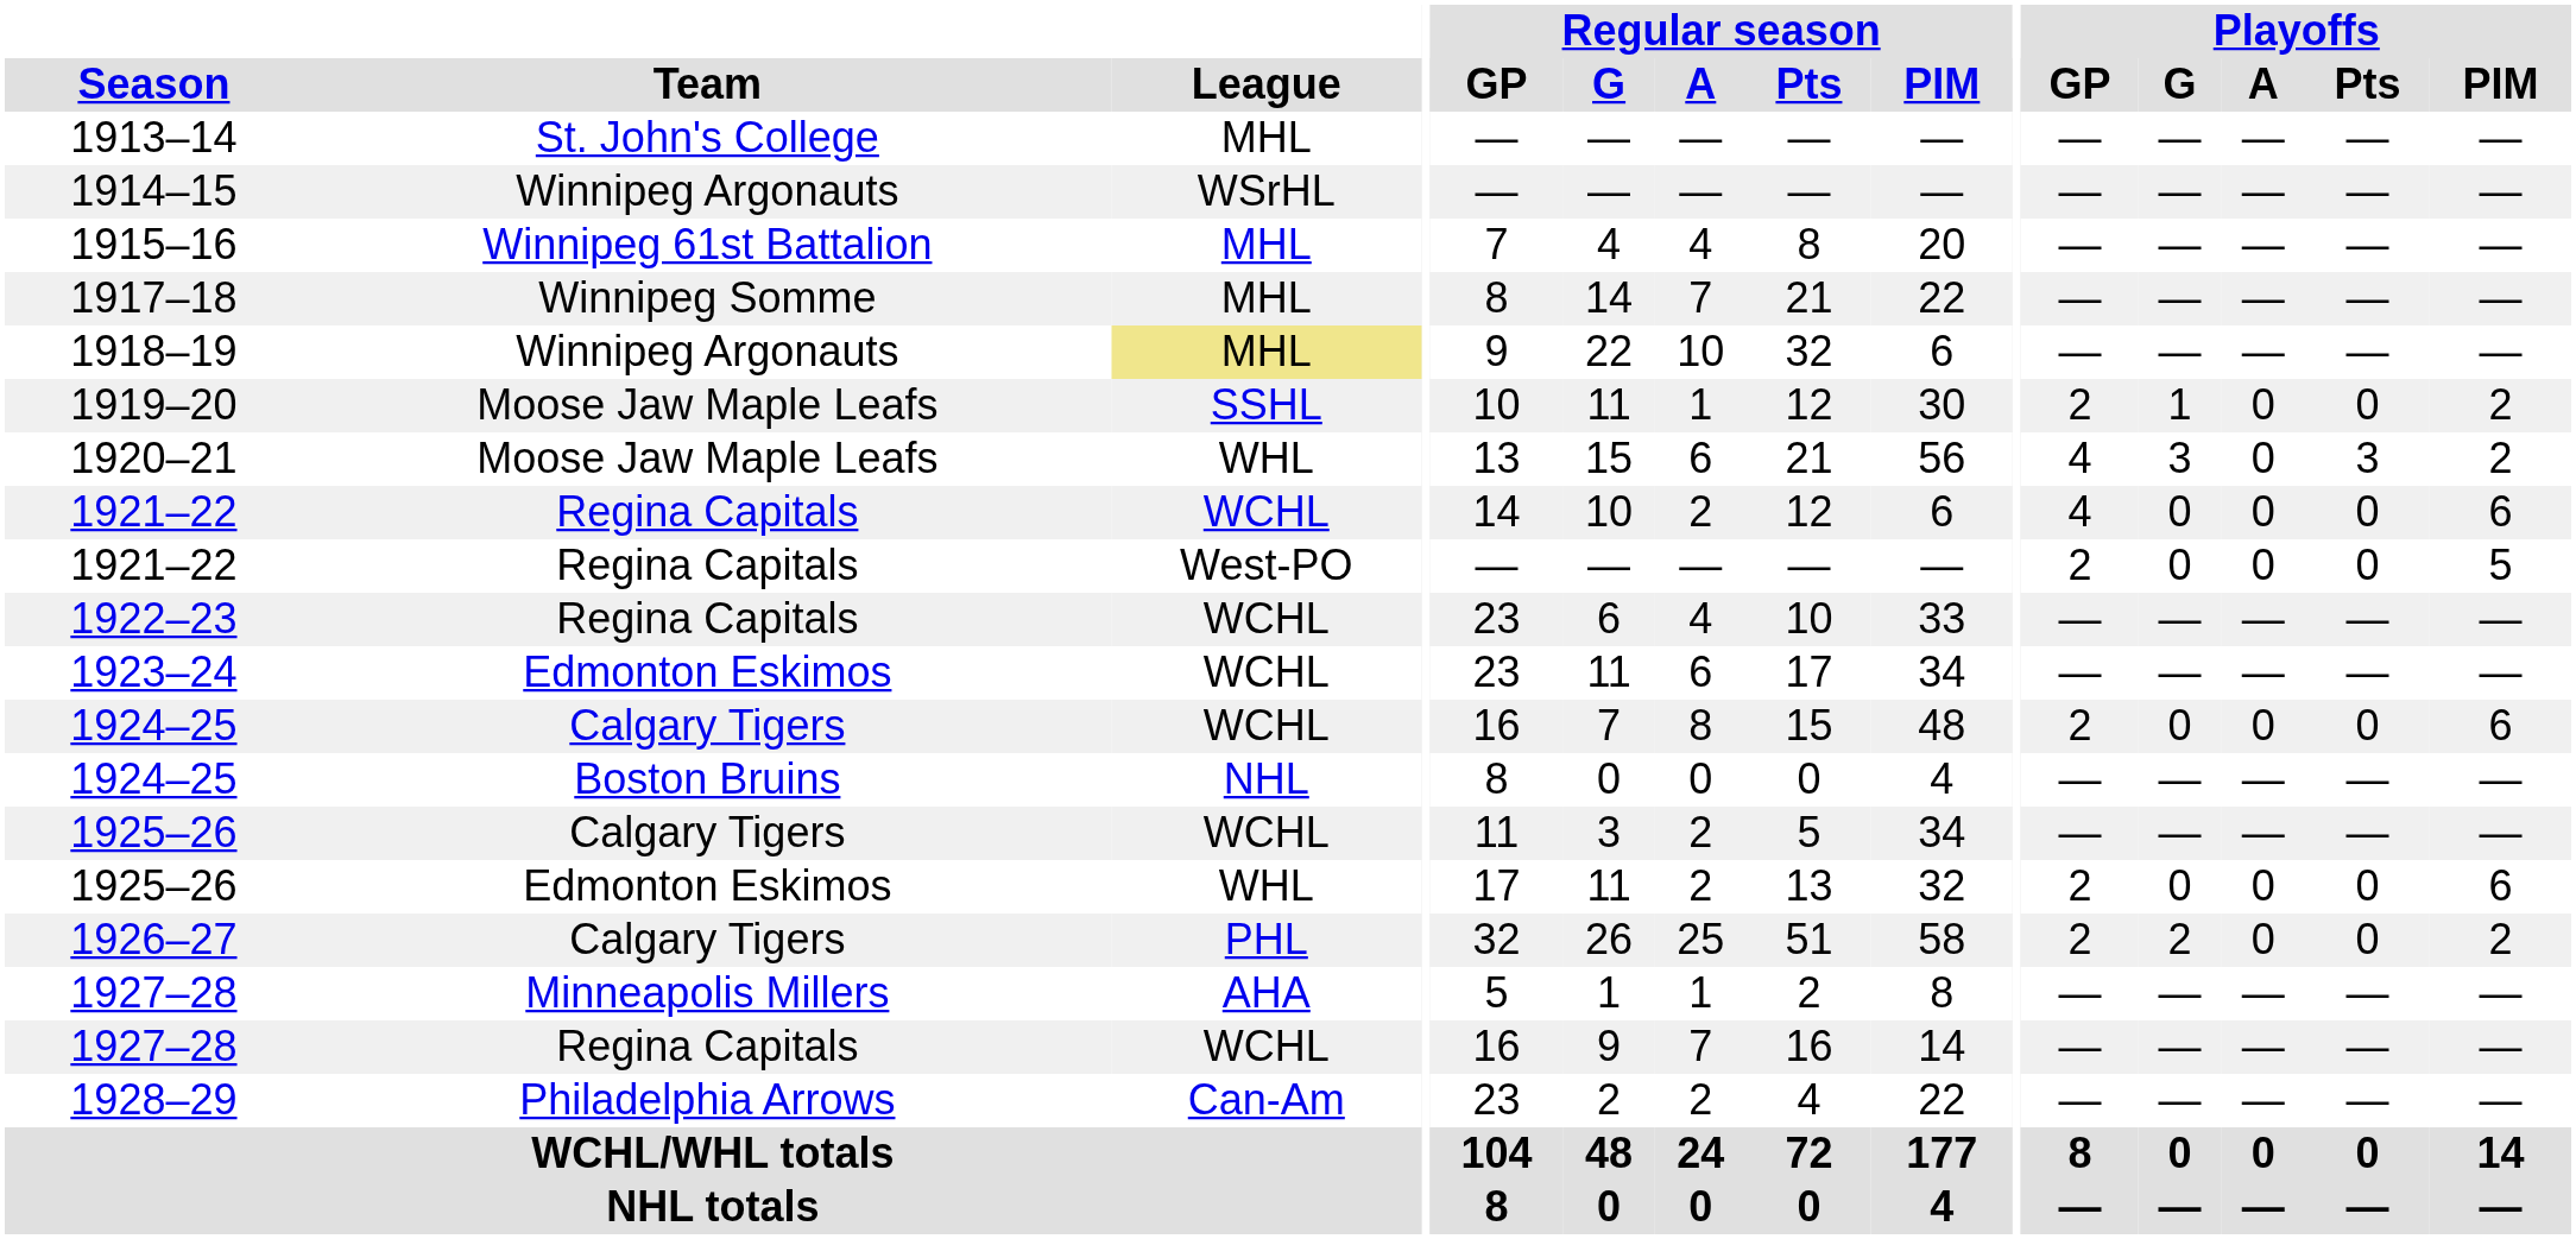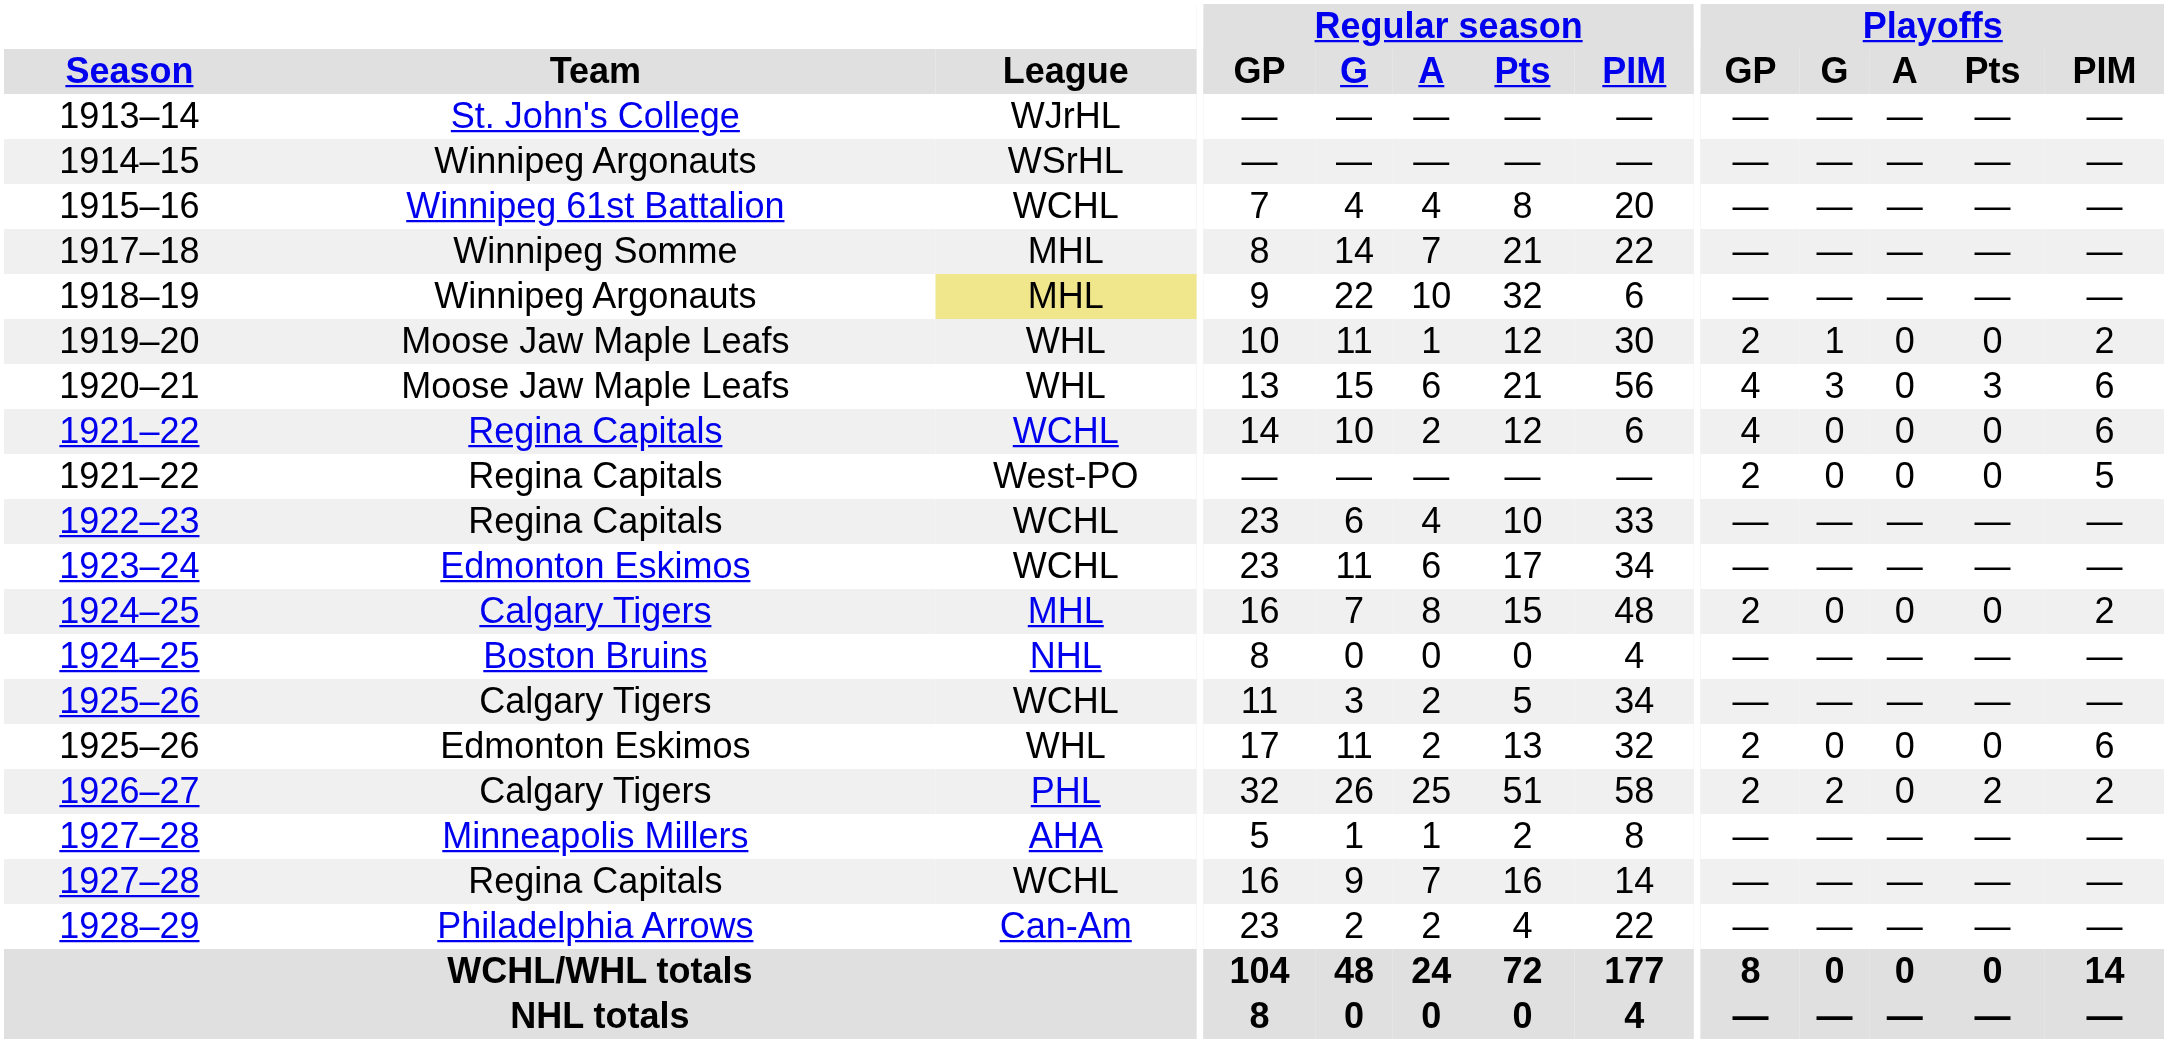1913–14 | League: MHL -> WJrHL
1915–16 | League: MHL -> WCHL
1919–20 | League: SSHL -> WHL
1920–21 | Playoffs / PIM: 2 -> 6
1924–25 / Calgary Tigers | League: WCHL -> MHL
1924–25 / Calgary Tigers | Playoffs / PIM: 6 -> 2
1926–27 | Playoffs / Pts: 0 -> 2
